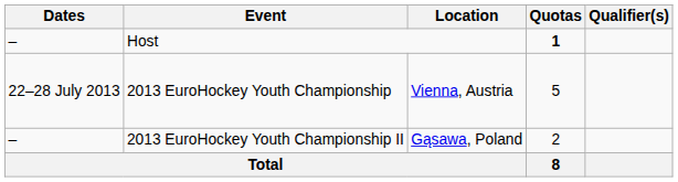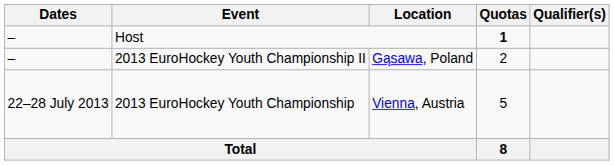rows swapped: 2013 EuroHockey Youth Championship <-> 2013 EuroHockey Youth Championship II
